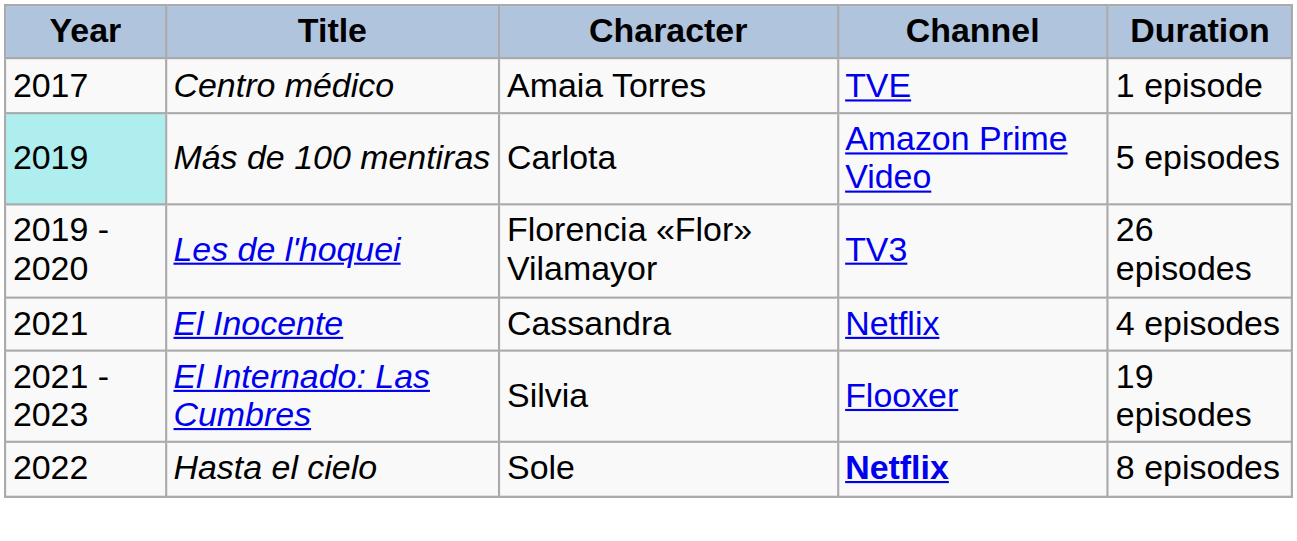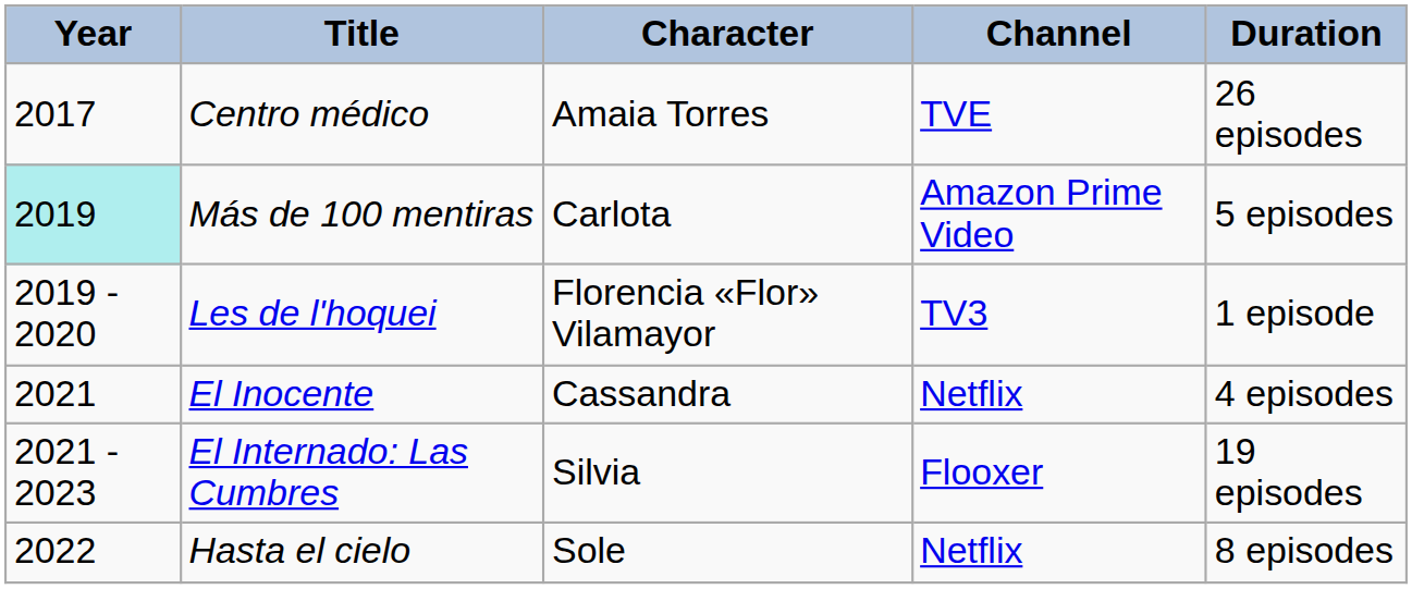Centro médico | Duration: 1 episode -> 26 episodes
Les de l'hoquei | Duration: 26 episodes -> 1 episode
Hasta el cielo | Channel: bold -> normal
